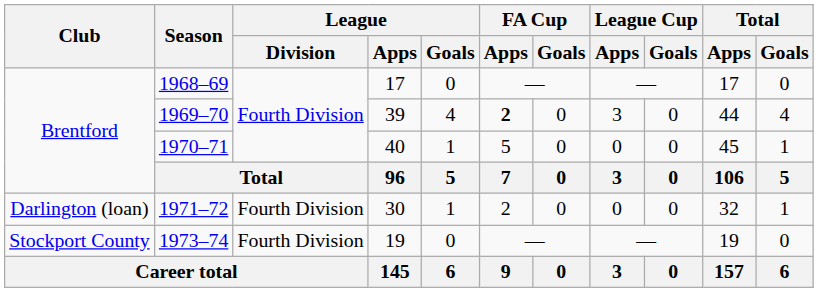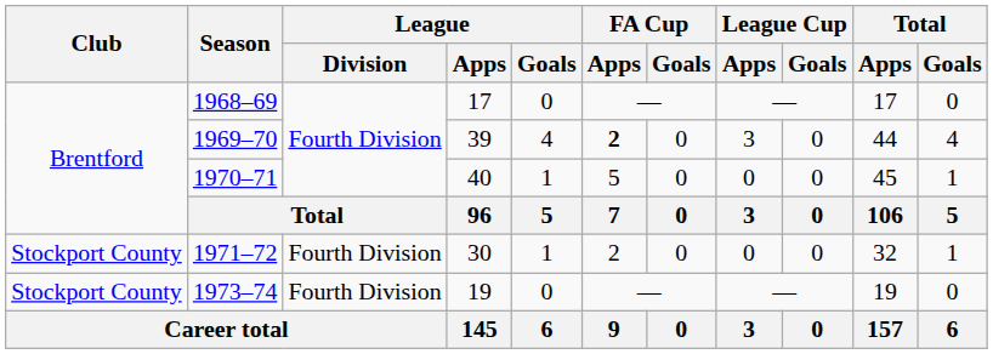1971–72 | Club: Darlington (loan) -> Stockport County
